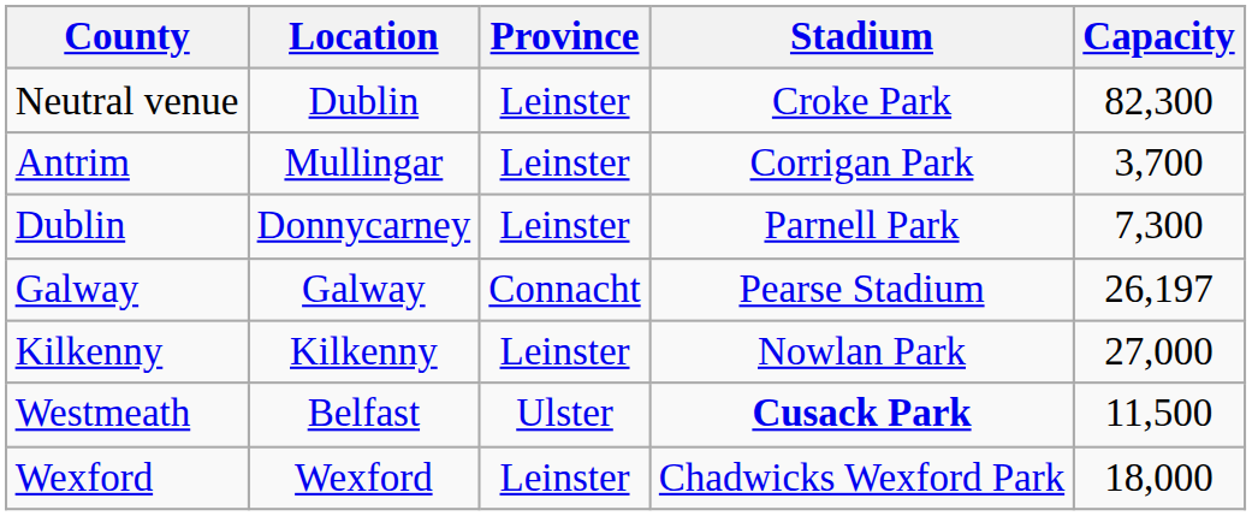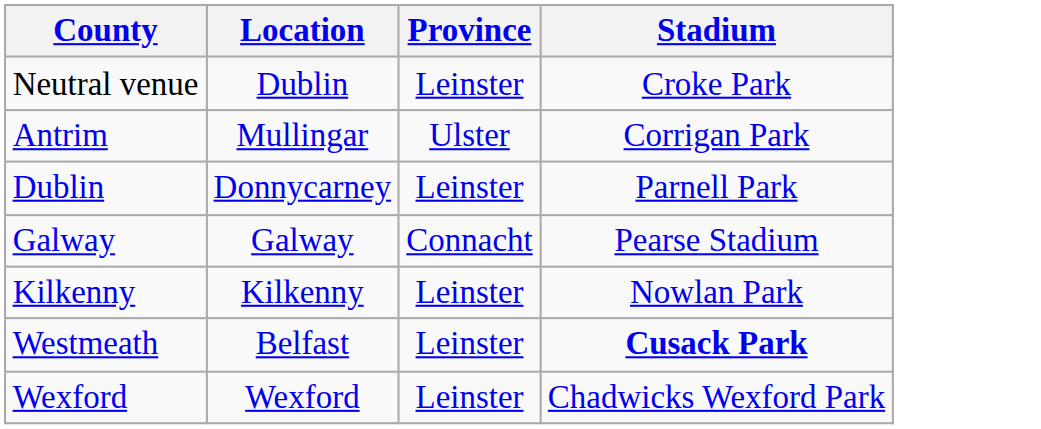- column: Capacity | 82,300 | 3,700 | 7,300 | 26,197 | 27,000 | 11,500 | 18,000
Antrim | Province: Leinster -> Ulster
Westmeath | Province: Ulster -> Leinster
